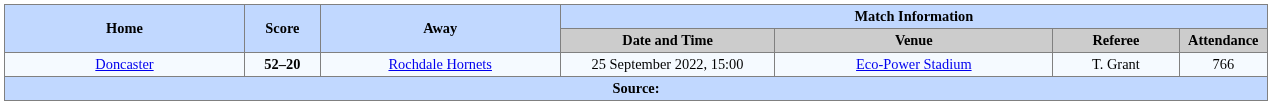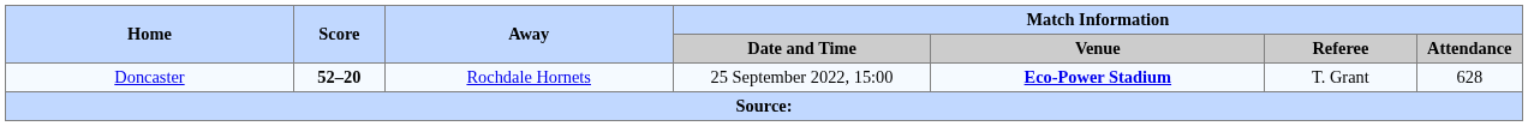Doncaster | Match Information / Venue: normal -> bold
Doncaster | Match Information / Attendance: 766 -> 628
